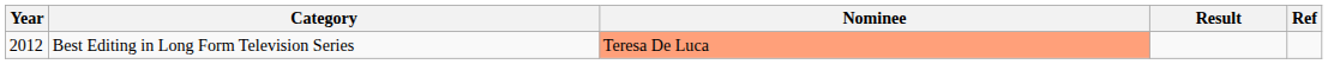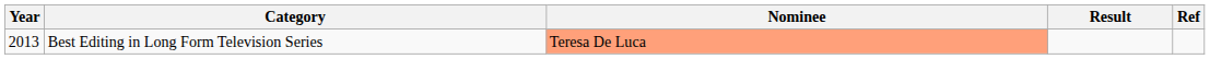Best Editing in Long Form Television Series | Year: 2012 -> 2013
